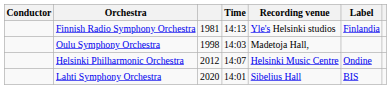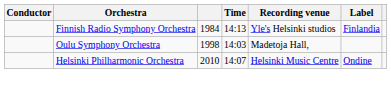Finnish Radio Symphony Orchestra | column 3: 1981 -> 1984
Helsinki Philharmonic Orchestra | column 3: 2012 -> 2010
- row: Lahti Symphony Orchestra | 2020 | 14:01 | Sibelius Hall | BIS
